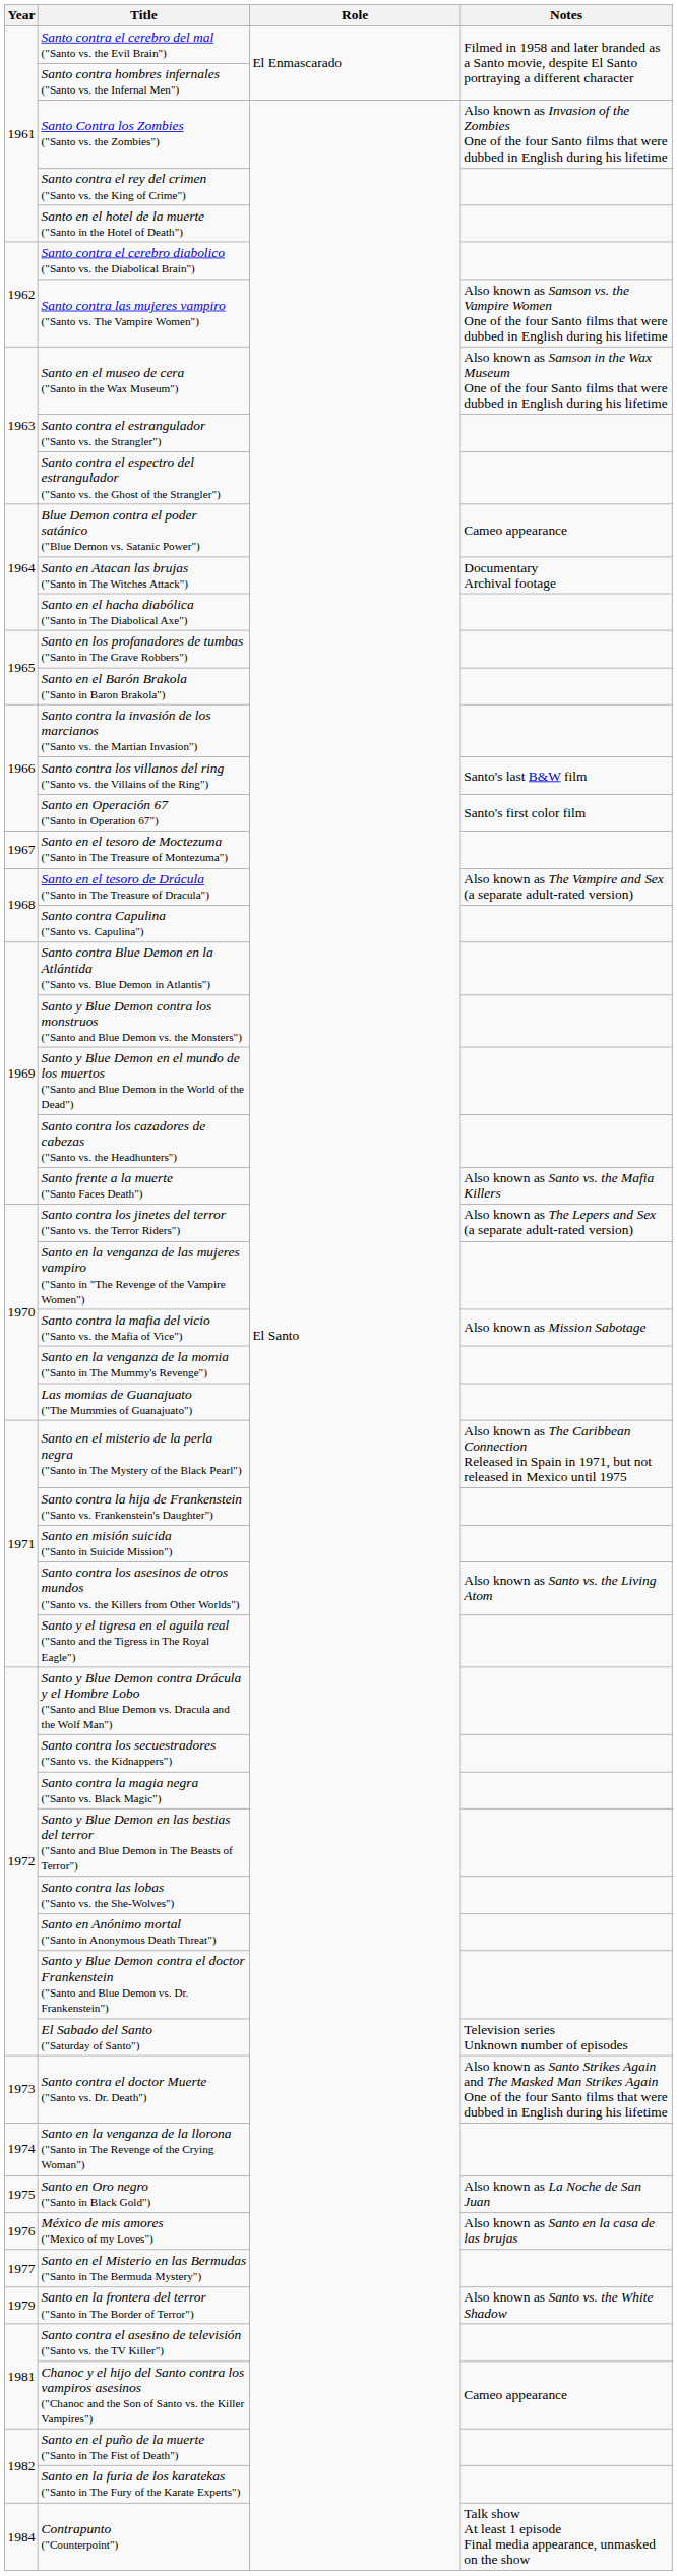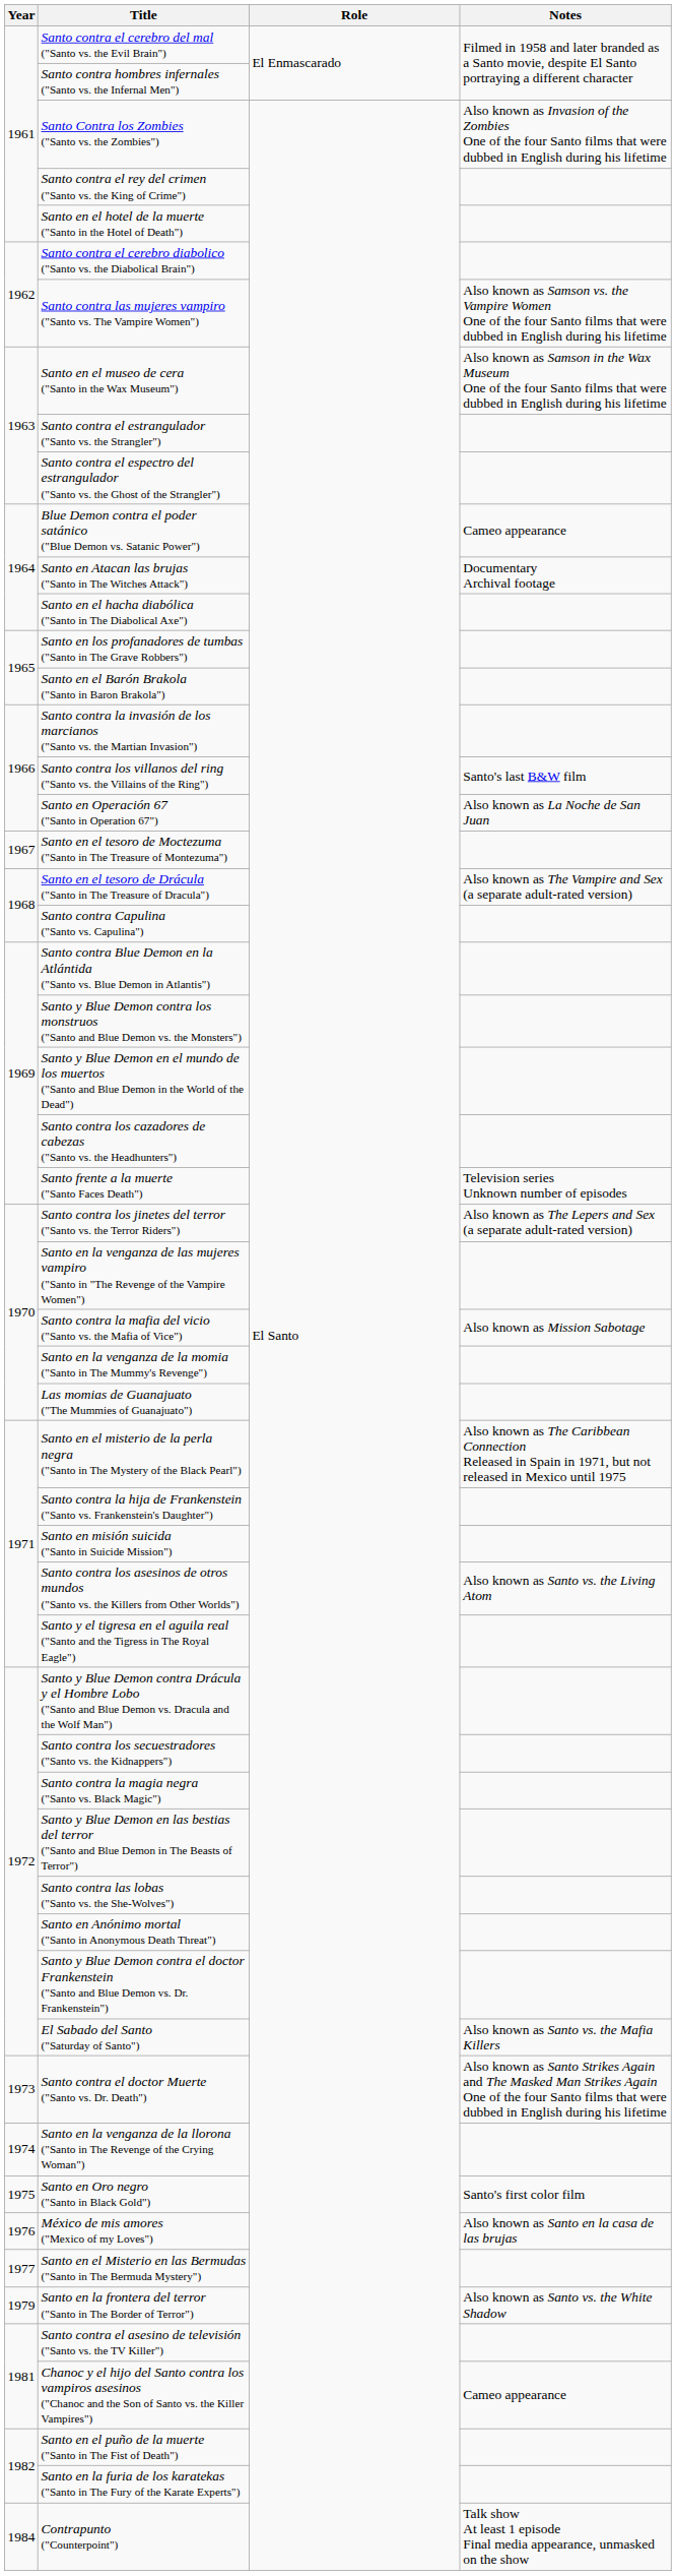Santo en Operación 67 ("Santo in Operation 67") | Notes: Santo's first color film -> Also known as La Noche de San Juan
Santo frente a la muerte ("Santo Faces Death") | Notes: Also known as Santo vs. the Mafia Killers -> Television series Unknown number of episodes
El Sabado del Santo ("Saturday of Santo") | Notes: Television series Unknown number of episodes -> Also known as Santo vs. the Mafia Killers
Santo en Oro negro ("Santo in Black Gold") | Notes: Also known as La Noche de San Juan -> Santo's first color film
